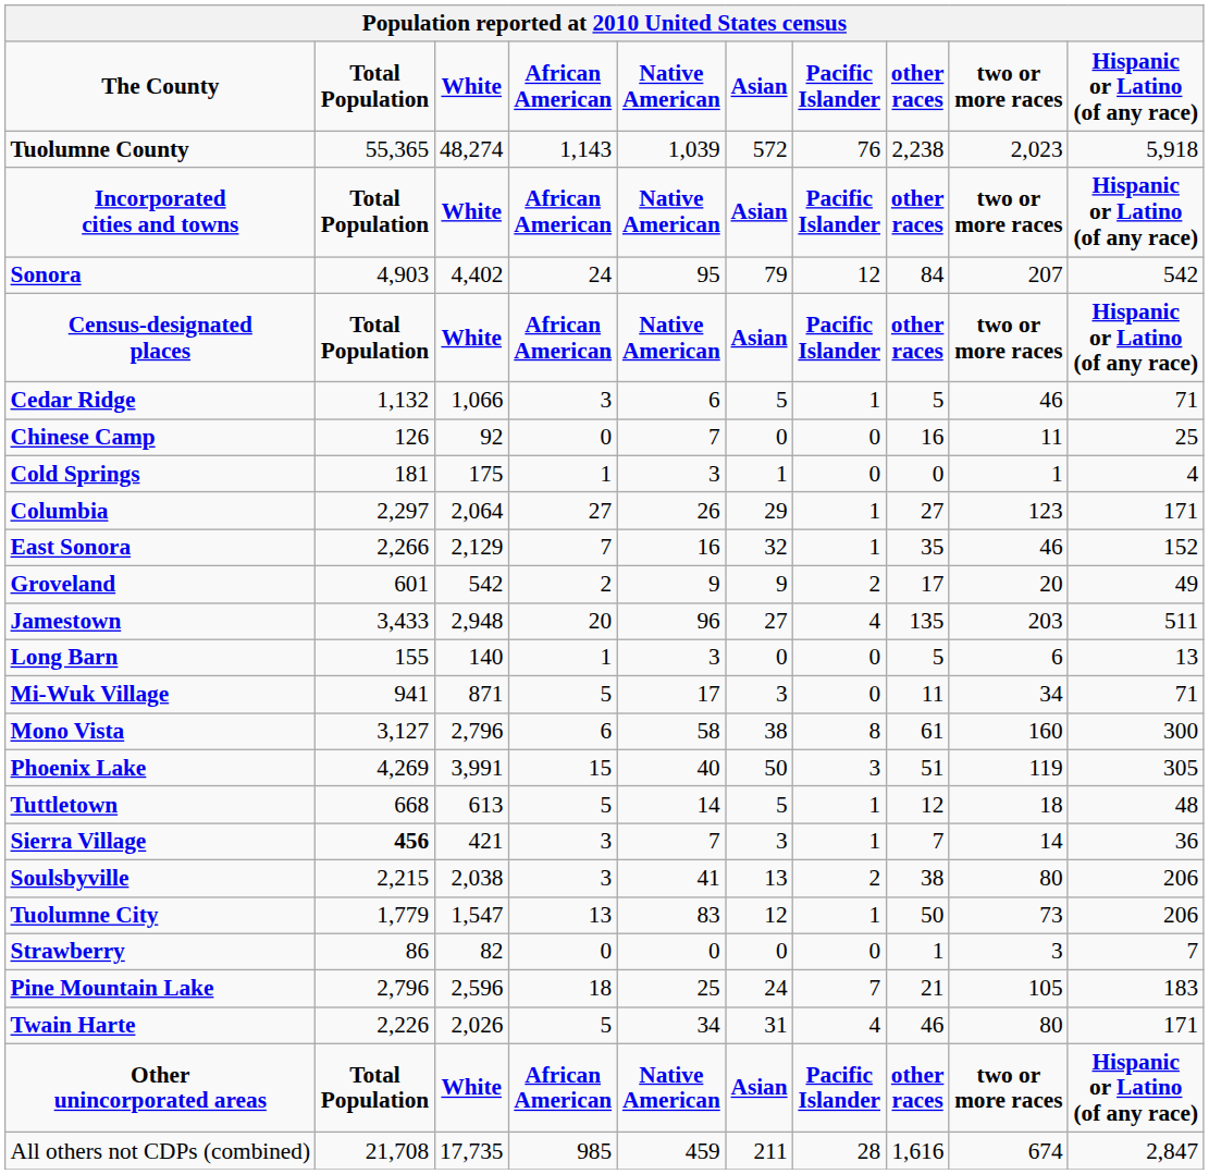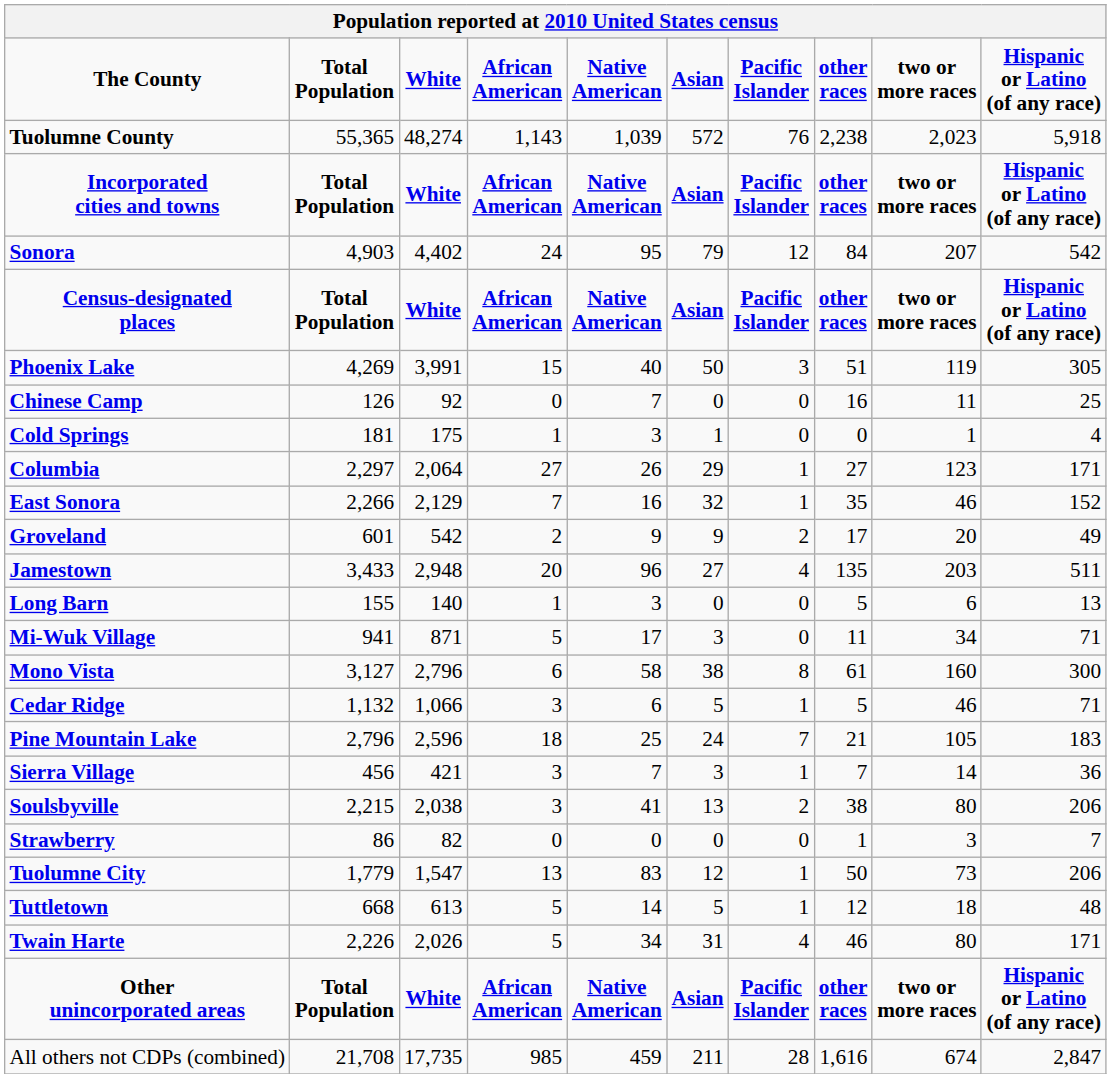rows swapped: Cedar Ridge <-> Phoenix Lake
rows swapped: Pine Mountain Lake <-> Tuttletown
Sierra Village | Total Population: bold -> normal
rows swapped: Strawberry <-> Tuolumne City
